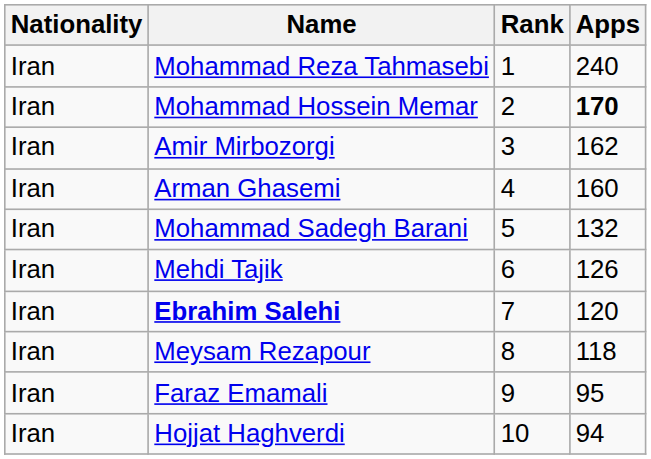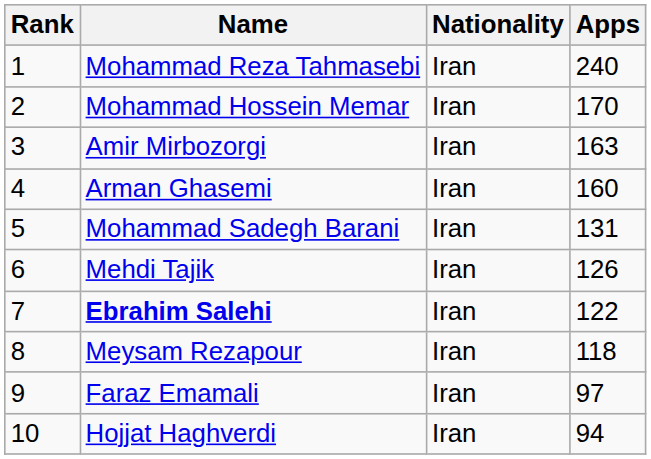columns swapped: Rank <-> Nationality
Mohammad Hossein Memar | Apps: bold -> normal
Amir Mirbozorgi | Apps: 162 -> 163
Mohammad Sadegh Barani | Apps: 132 -> 131
Ebrahim Salehi | Apps: 120 -> 122
Faraz Emamali | Apps: 95 -> 97
